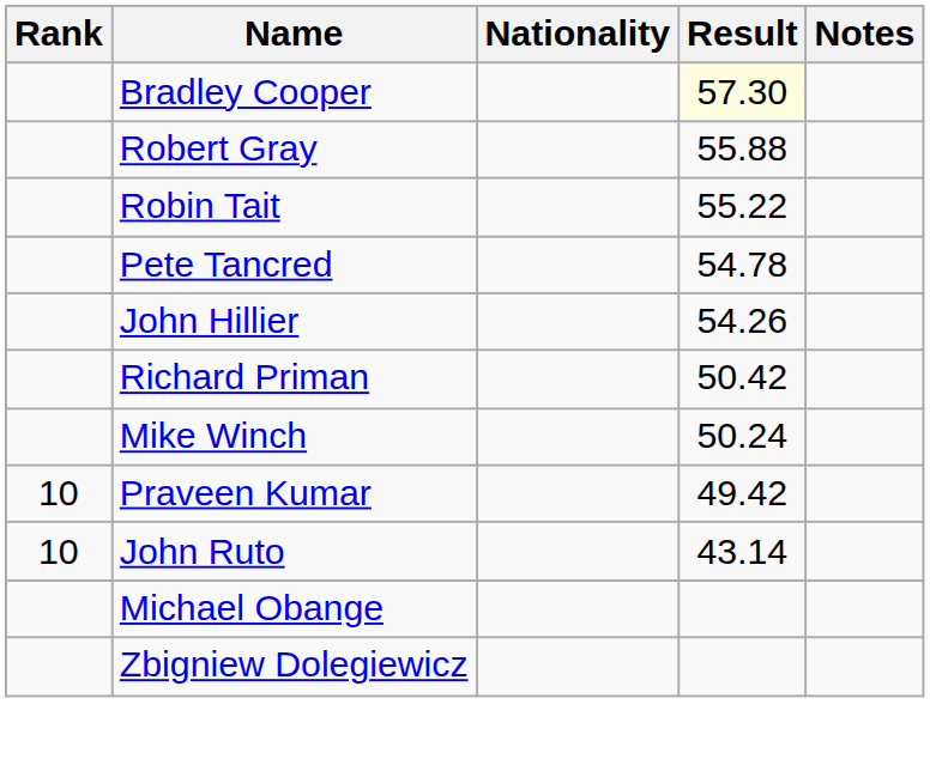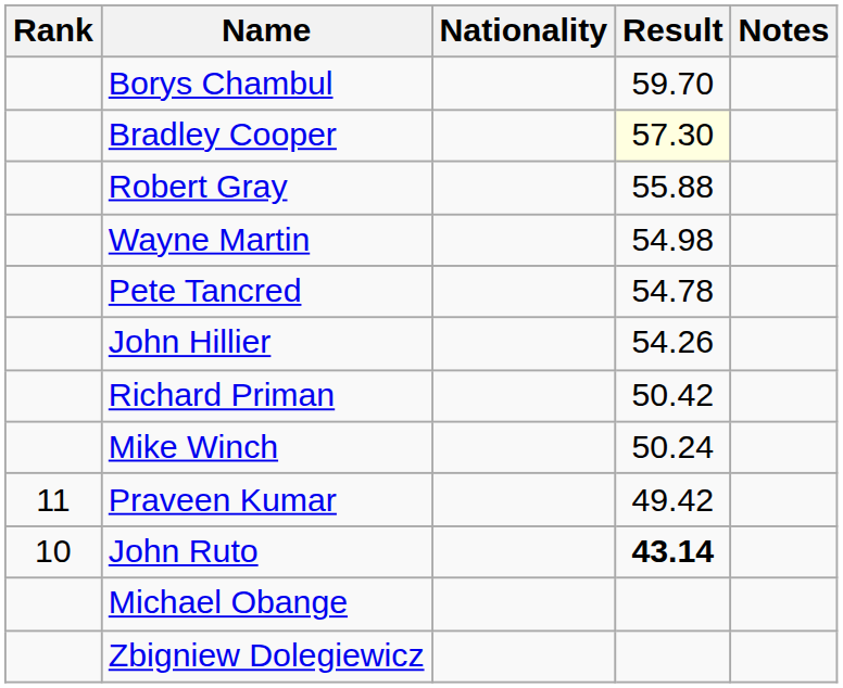+ row: Borys Chambul | 59.70
- row: Robin Tait | 55.22
+ row: Wayne Martin | 54.98
Praveen Kumar | Rank: 10 -> 11
John Ruto | Result: normal -> bold
